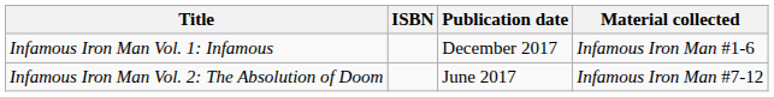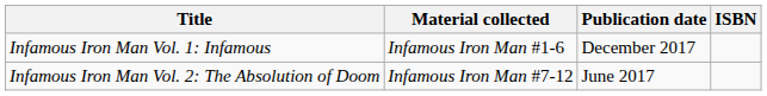columns swapped: Material collected <-> ISBN
